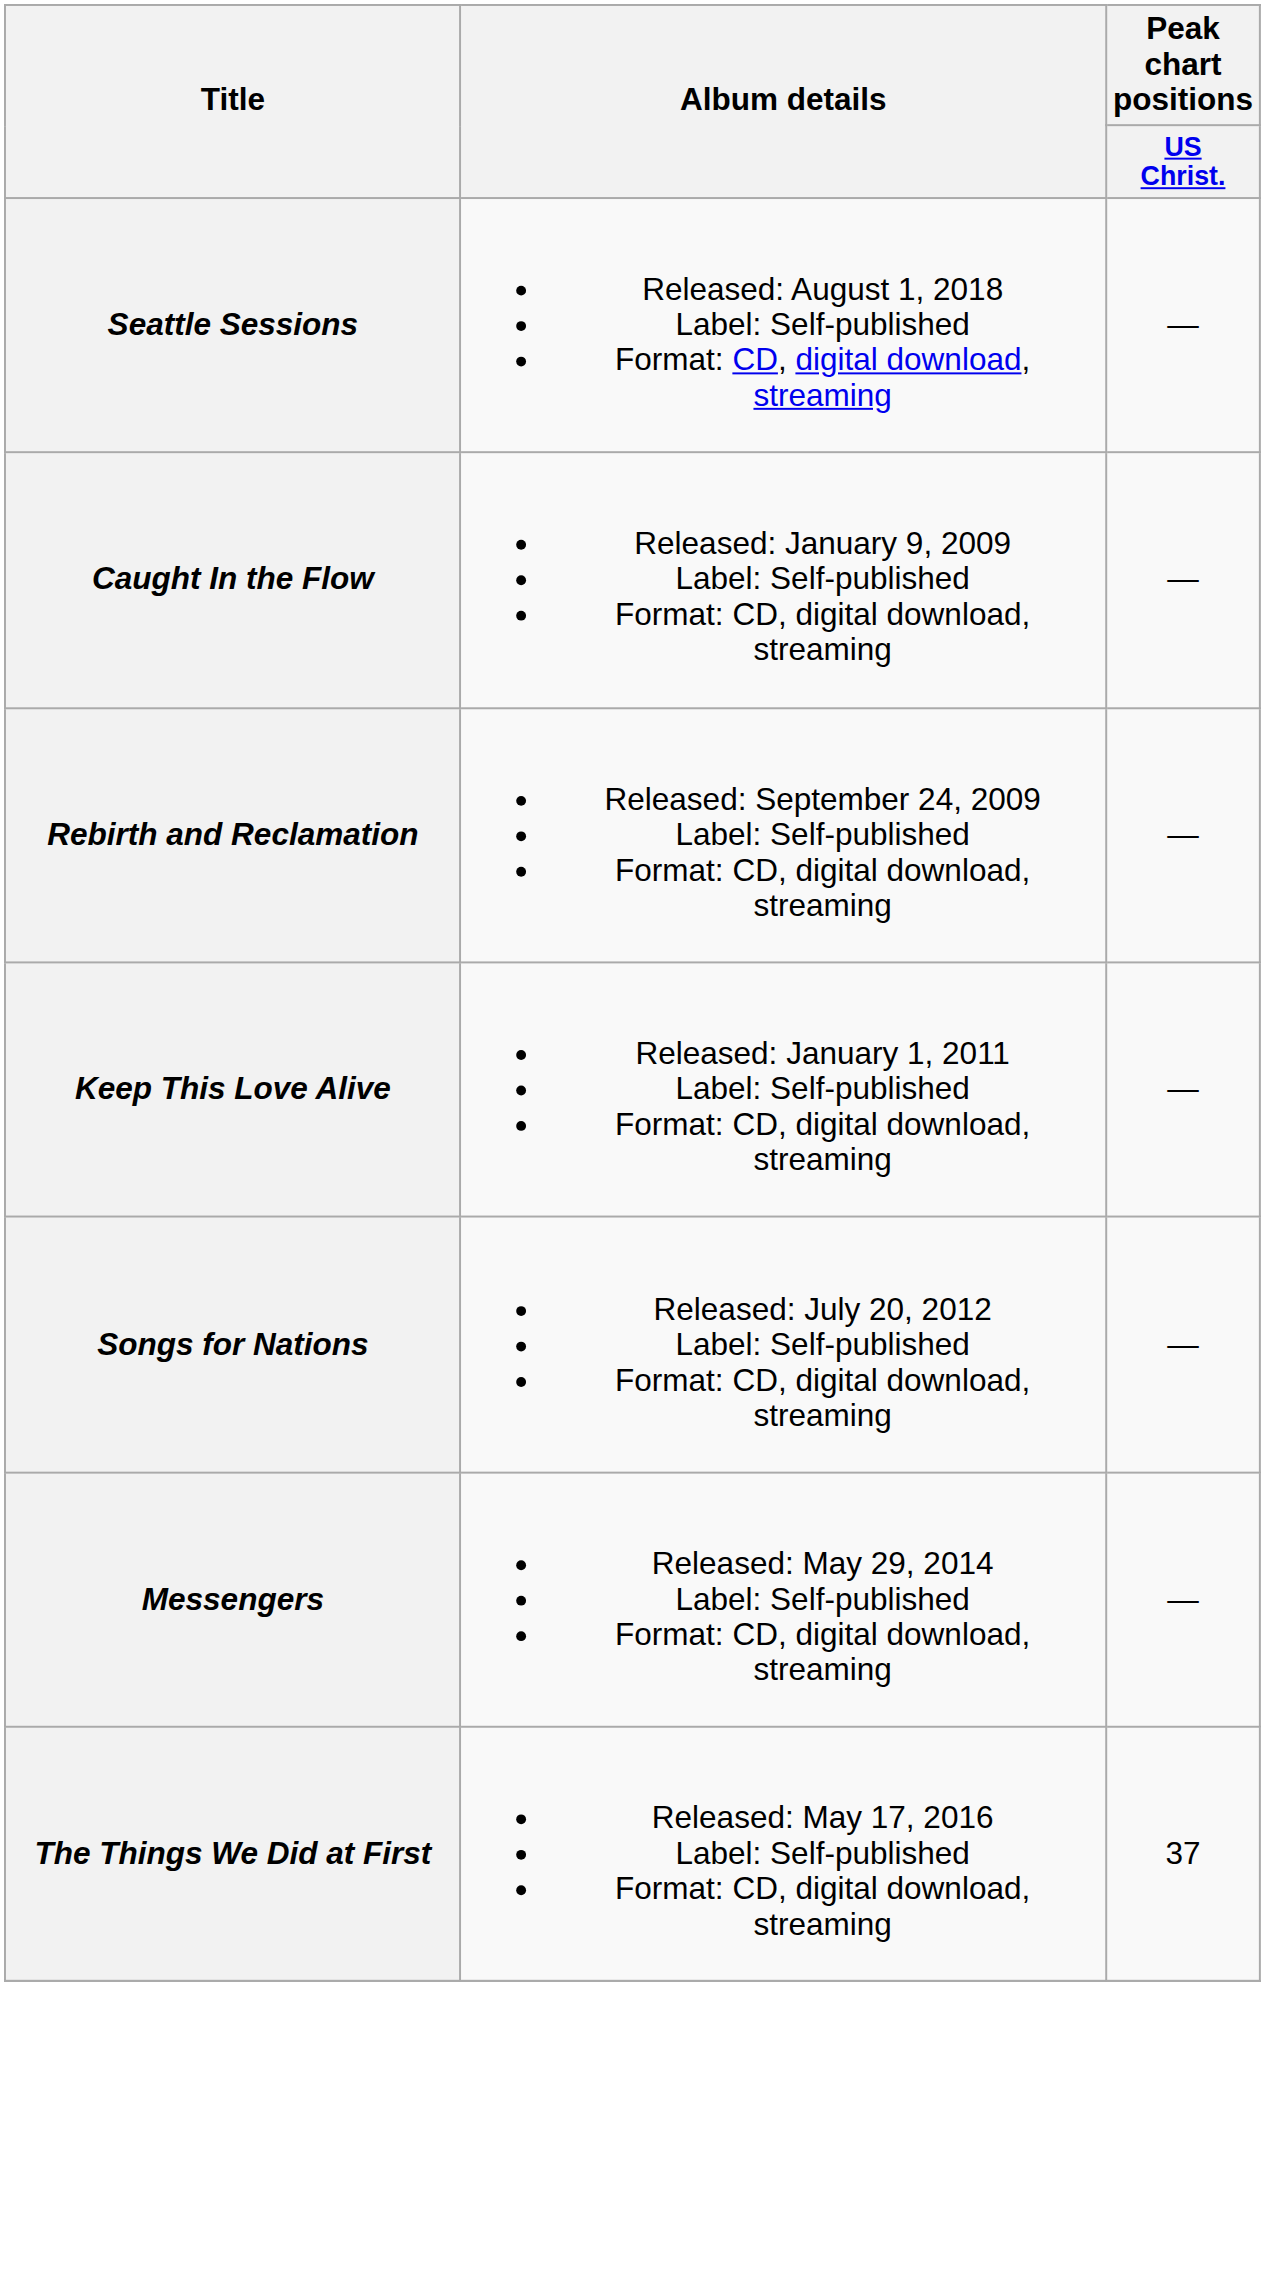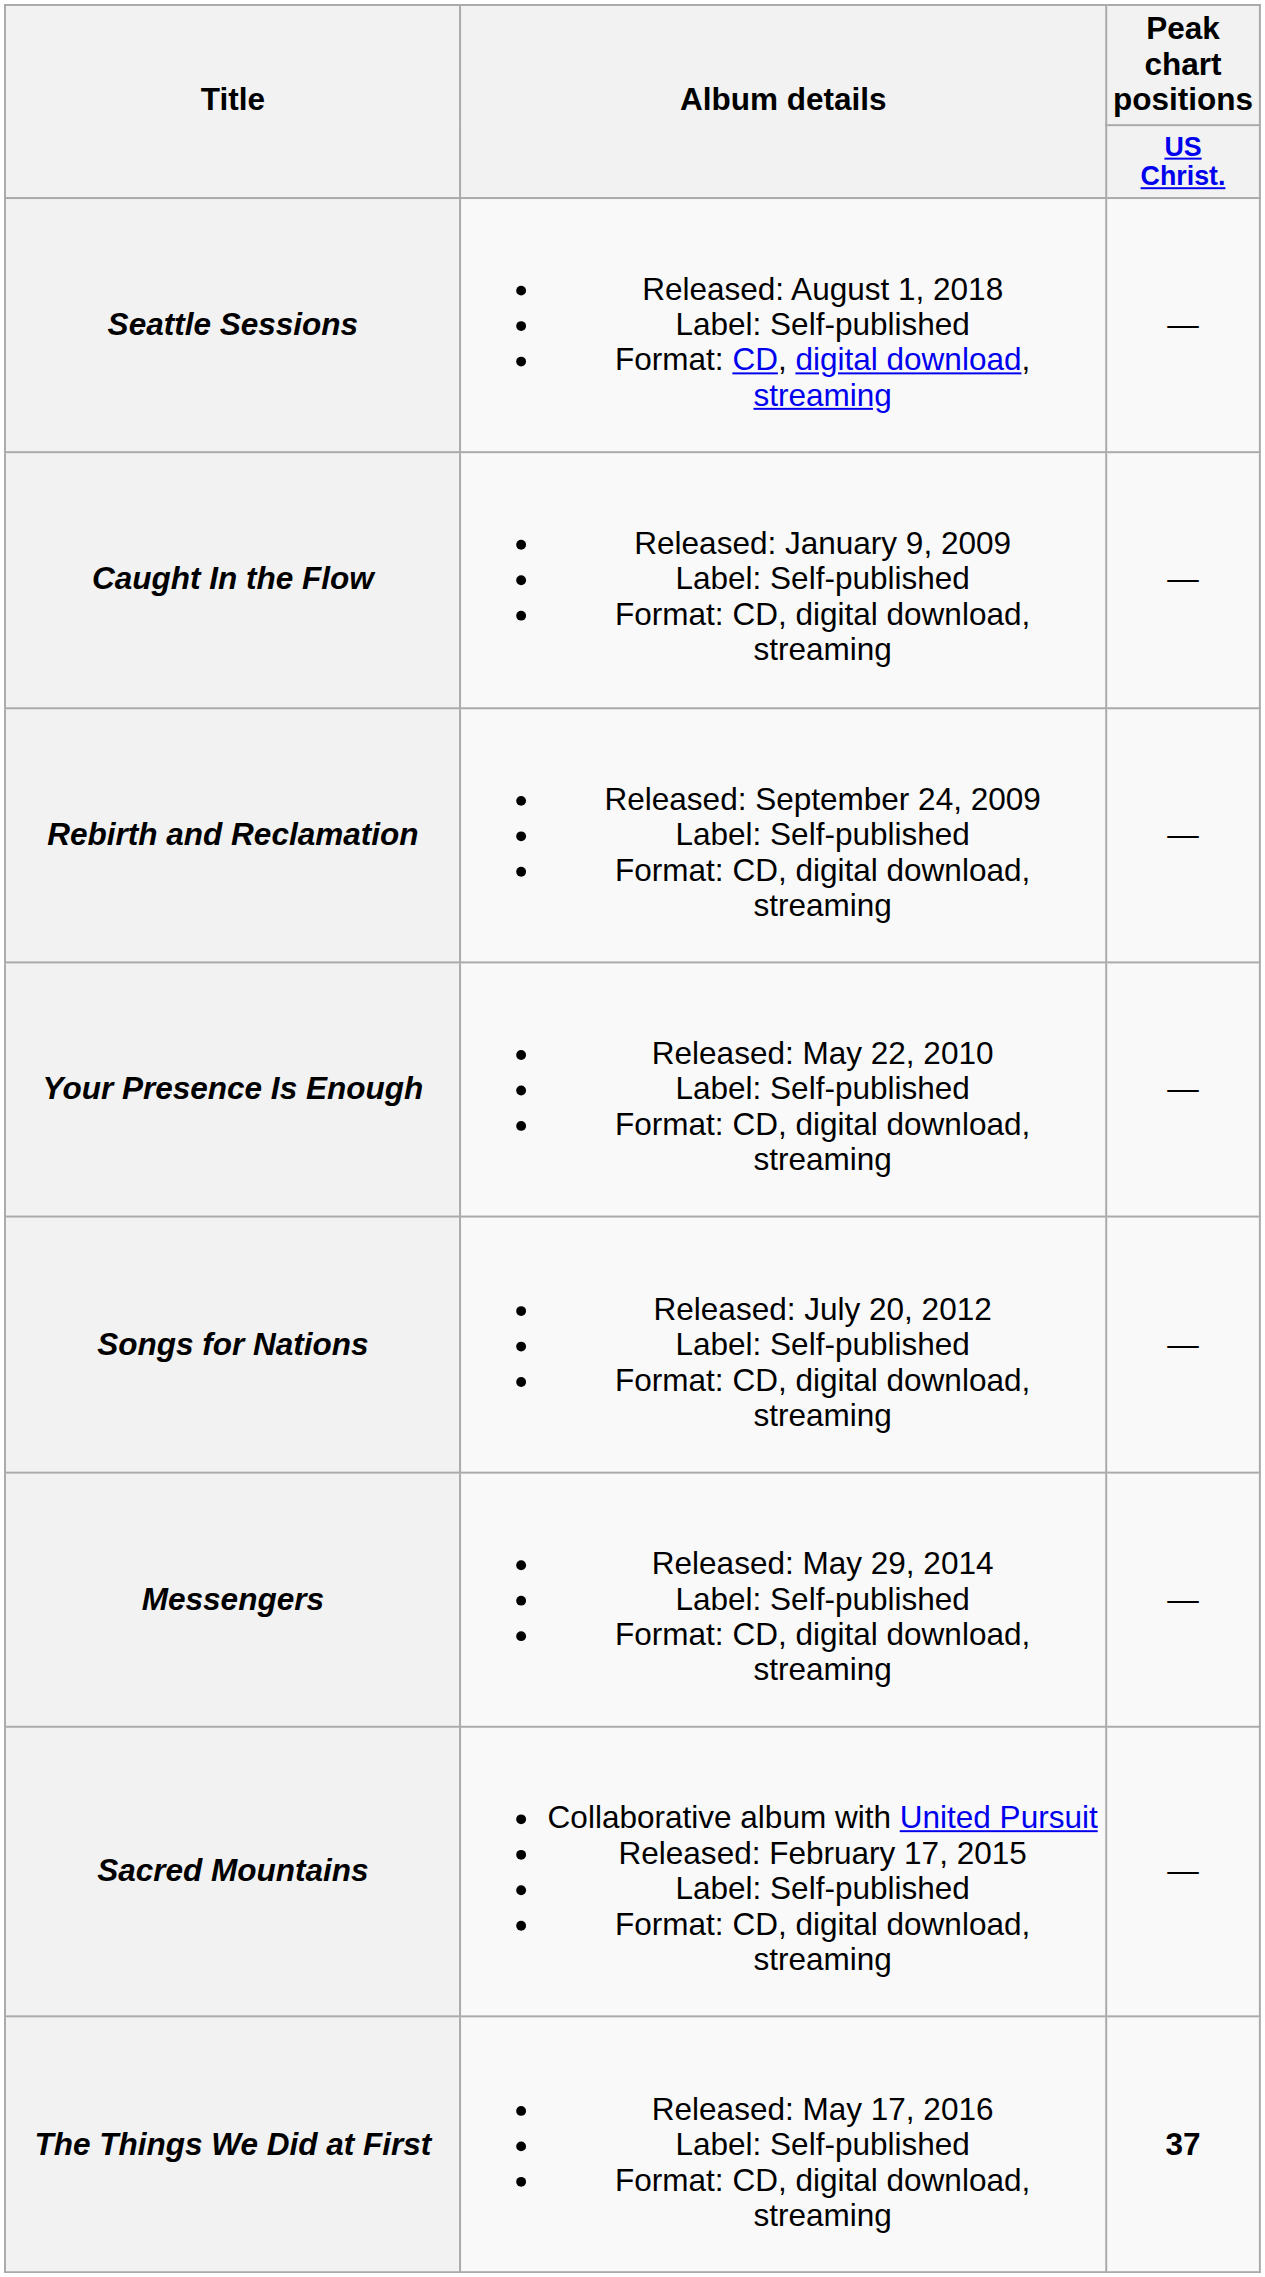+ row: Your Presence Is Enough | Released: May 22, 2010 Label: Self-published Format: CD, digital download, streaming | —
- row: Keep This Love Alive | Released: January 1, 2011 Label: Self-published Format: CD, digital download, streaming | —
+ row: Sacred Mountains | Collaborative album with United Pursuit Released: February 17, 2015 Label: Self-published Format: CD, digital download, streaming | —
The Things We Did at First | Peak chart positions / US Christ.: normal -> bold
